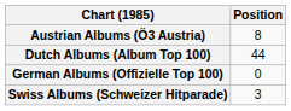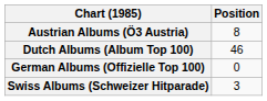Dutch Albums (Album Top 100) | Position: 44 -> 46
